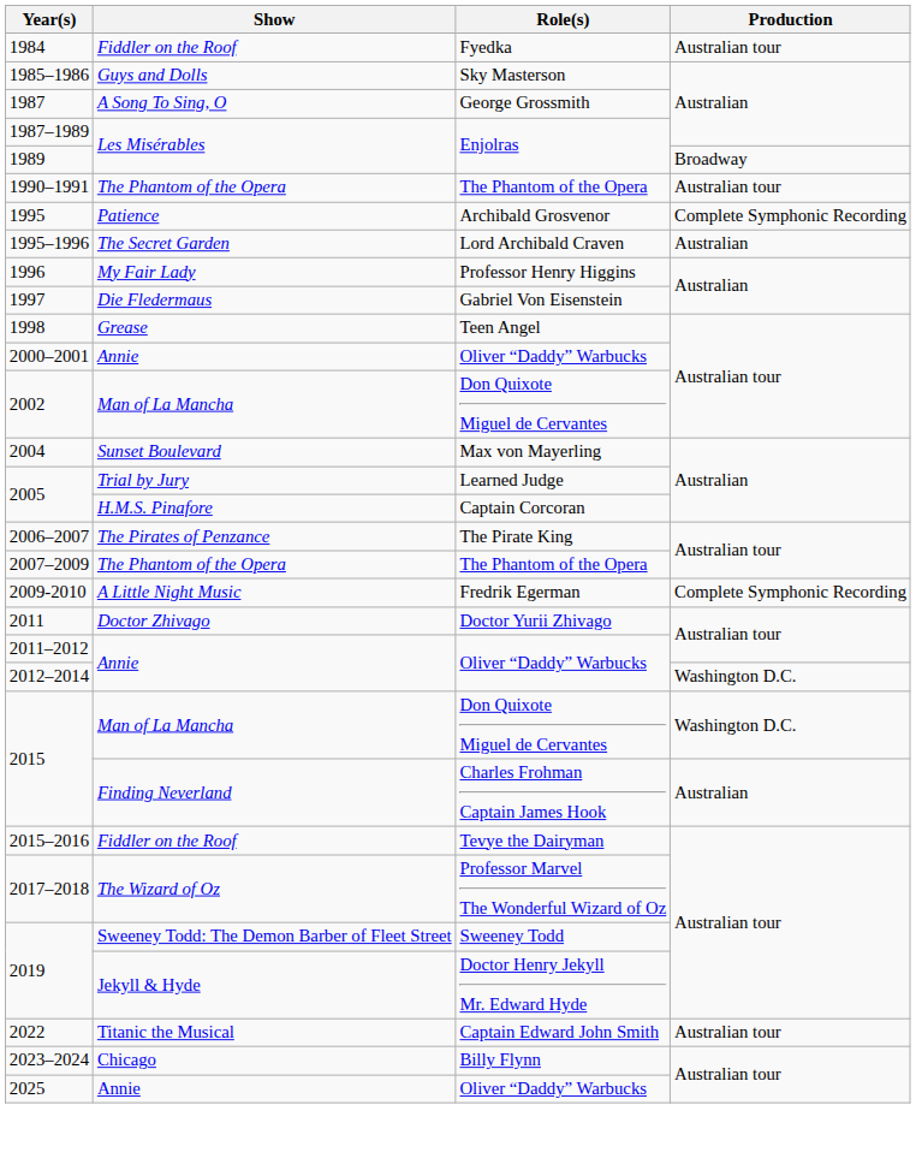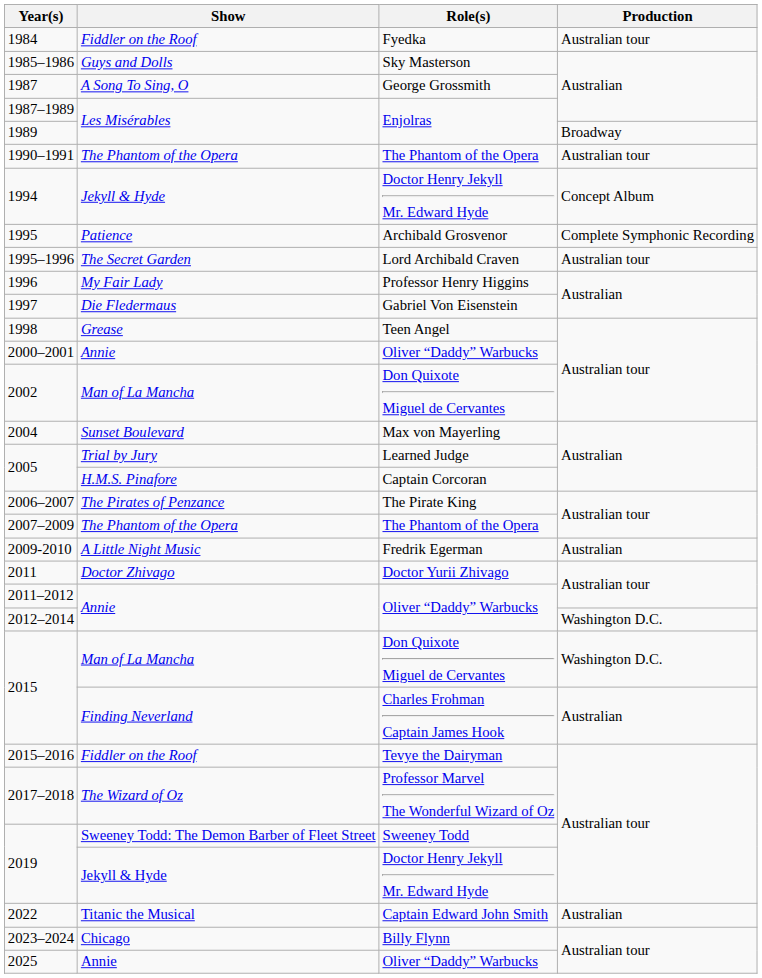+ row: 1994 | Jekyll & Hyde | Doctor Henry Jekyll Mr. Edward Hyde | Concept Album
1995–1996 | Production: Australian -> Australian tour
2009-2010 | Production: Complete Symphonic Recording -> Australian
2022 | Production: Australian tour -> Australian
